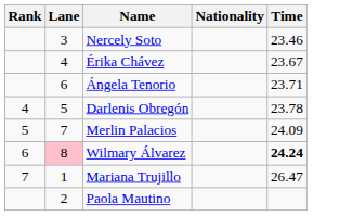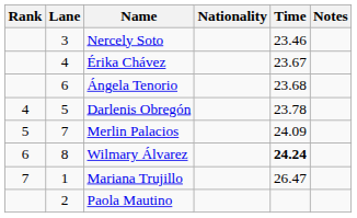+ column: Notes
Ángela Tenorio | Time: 23.71 -> 23.68
Wilmary Álvarez | Lane: pink background -> no background
